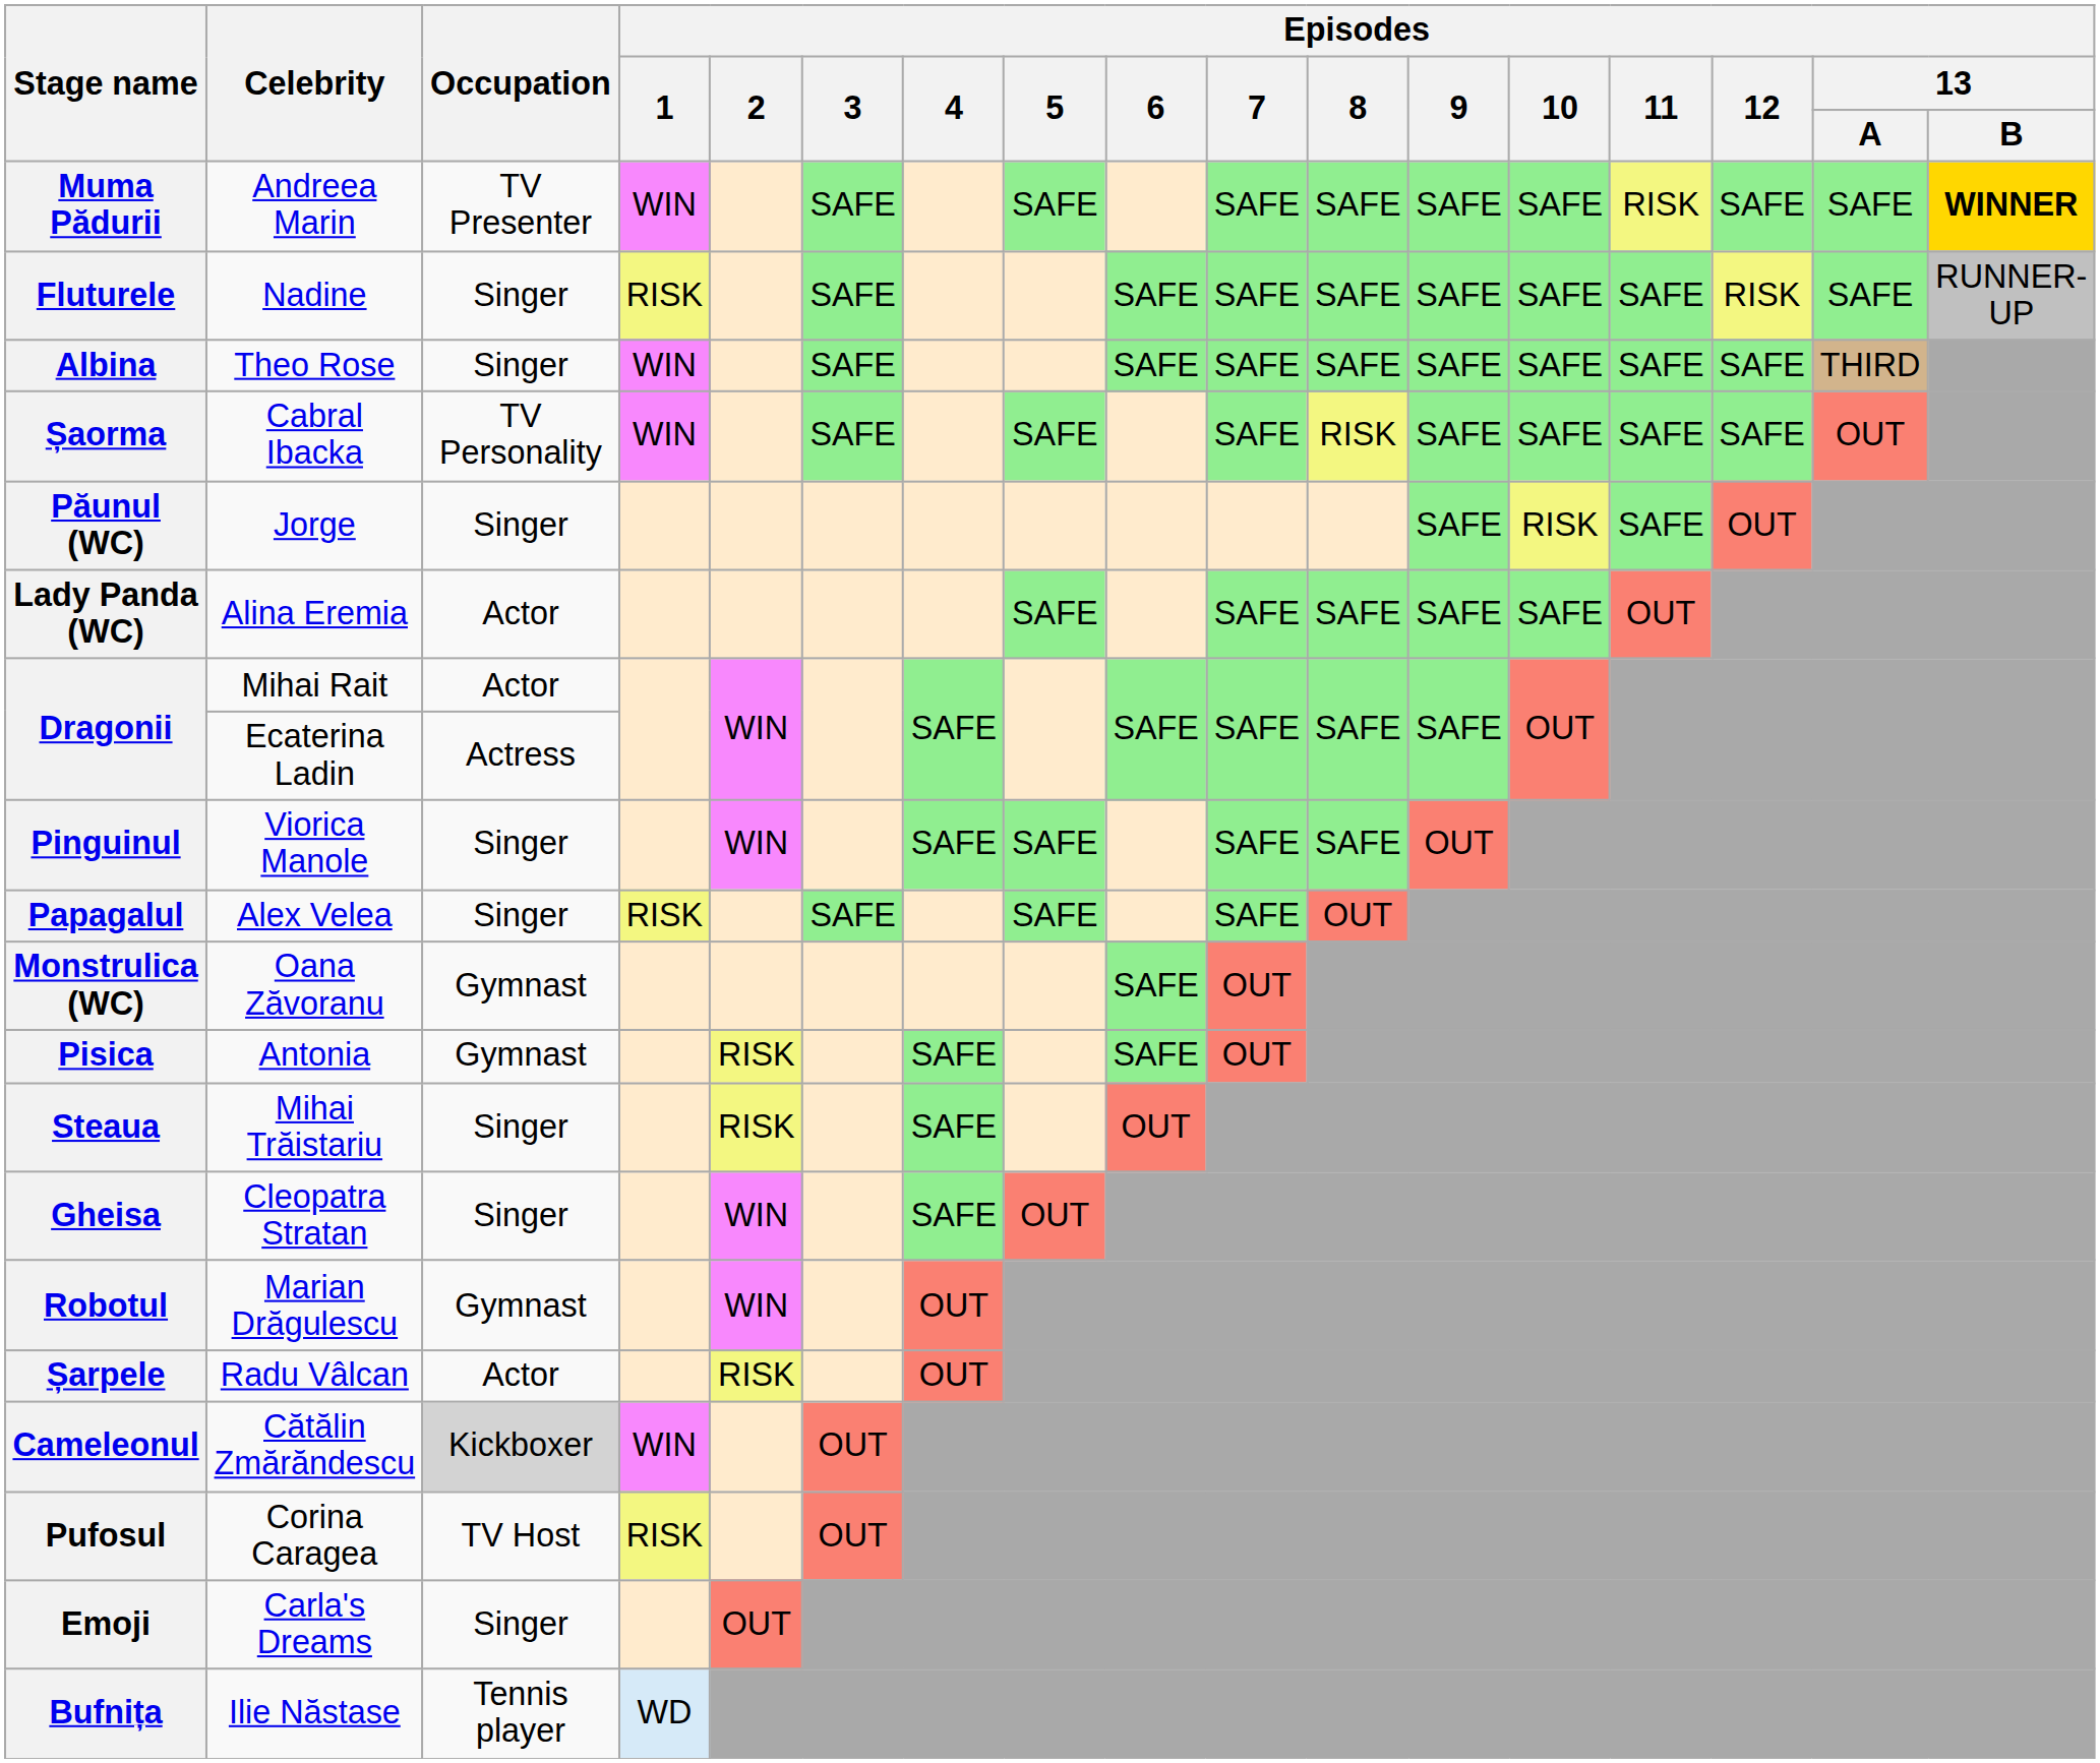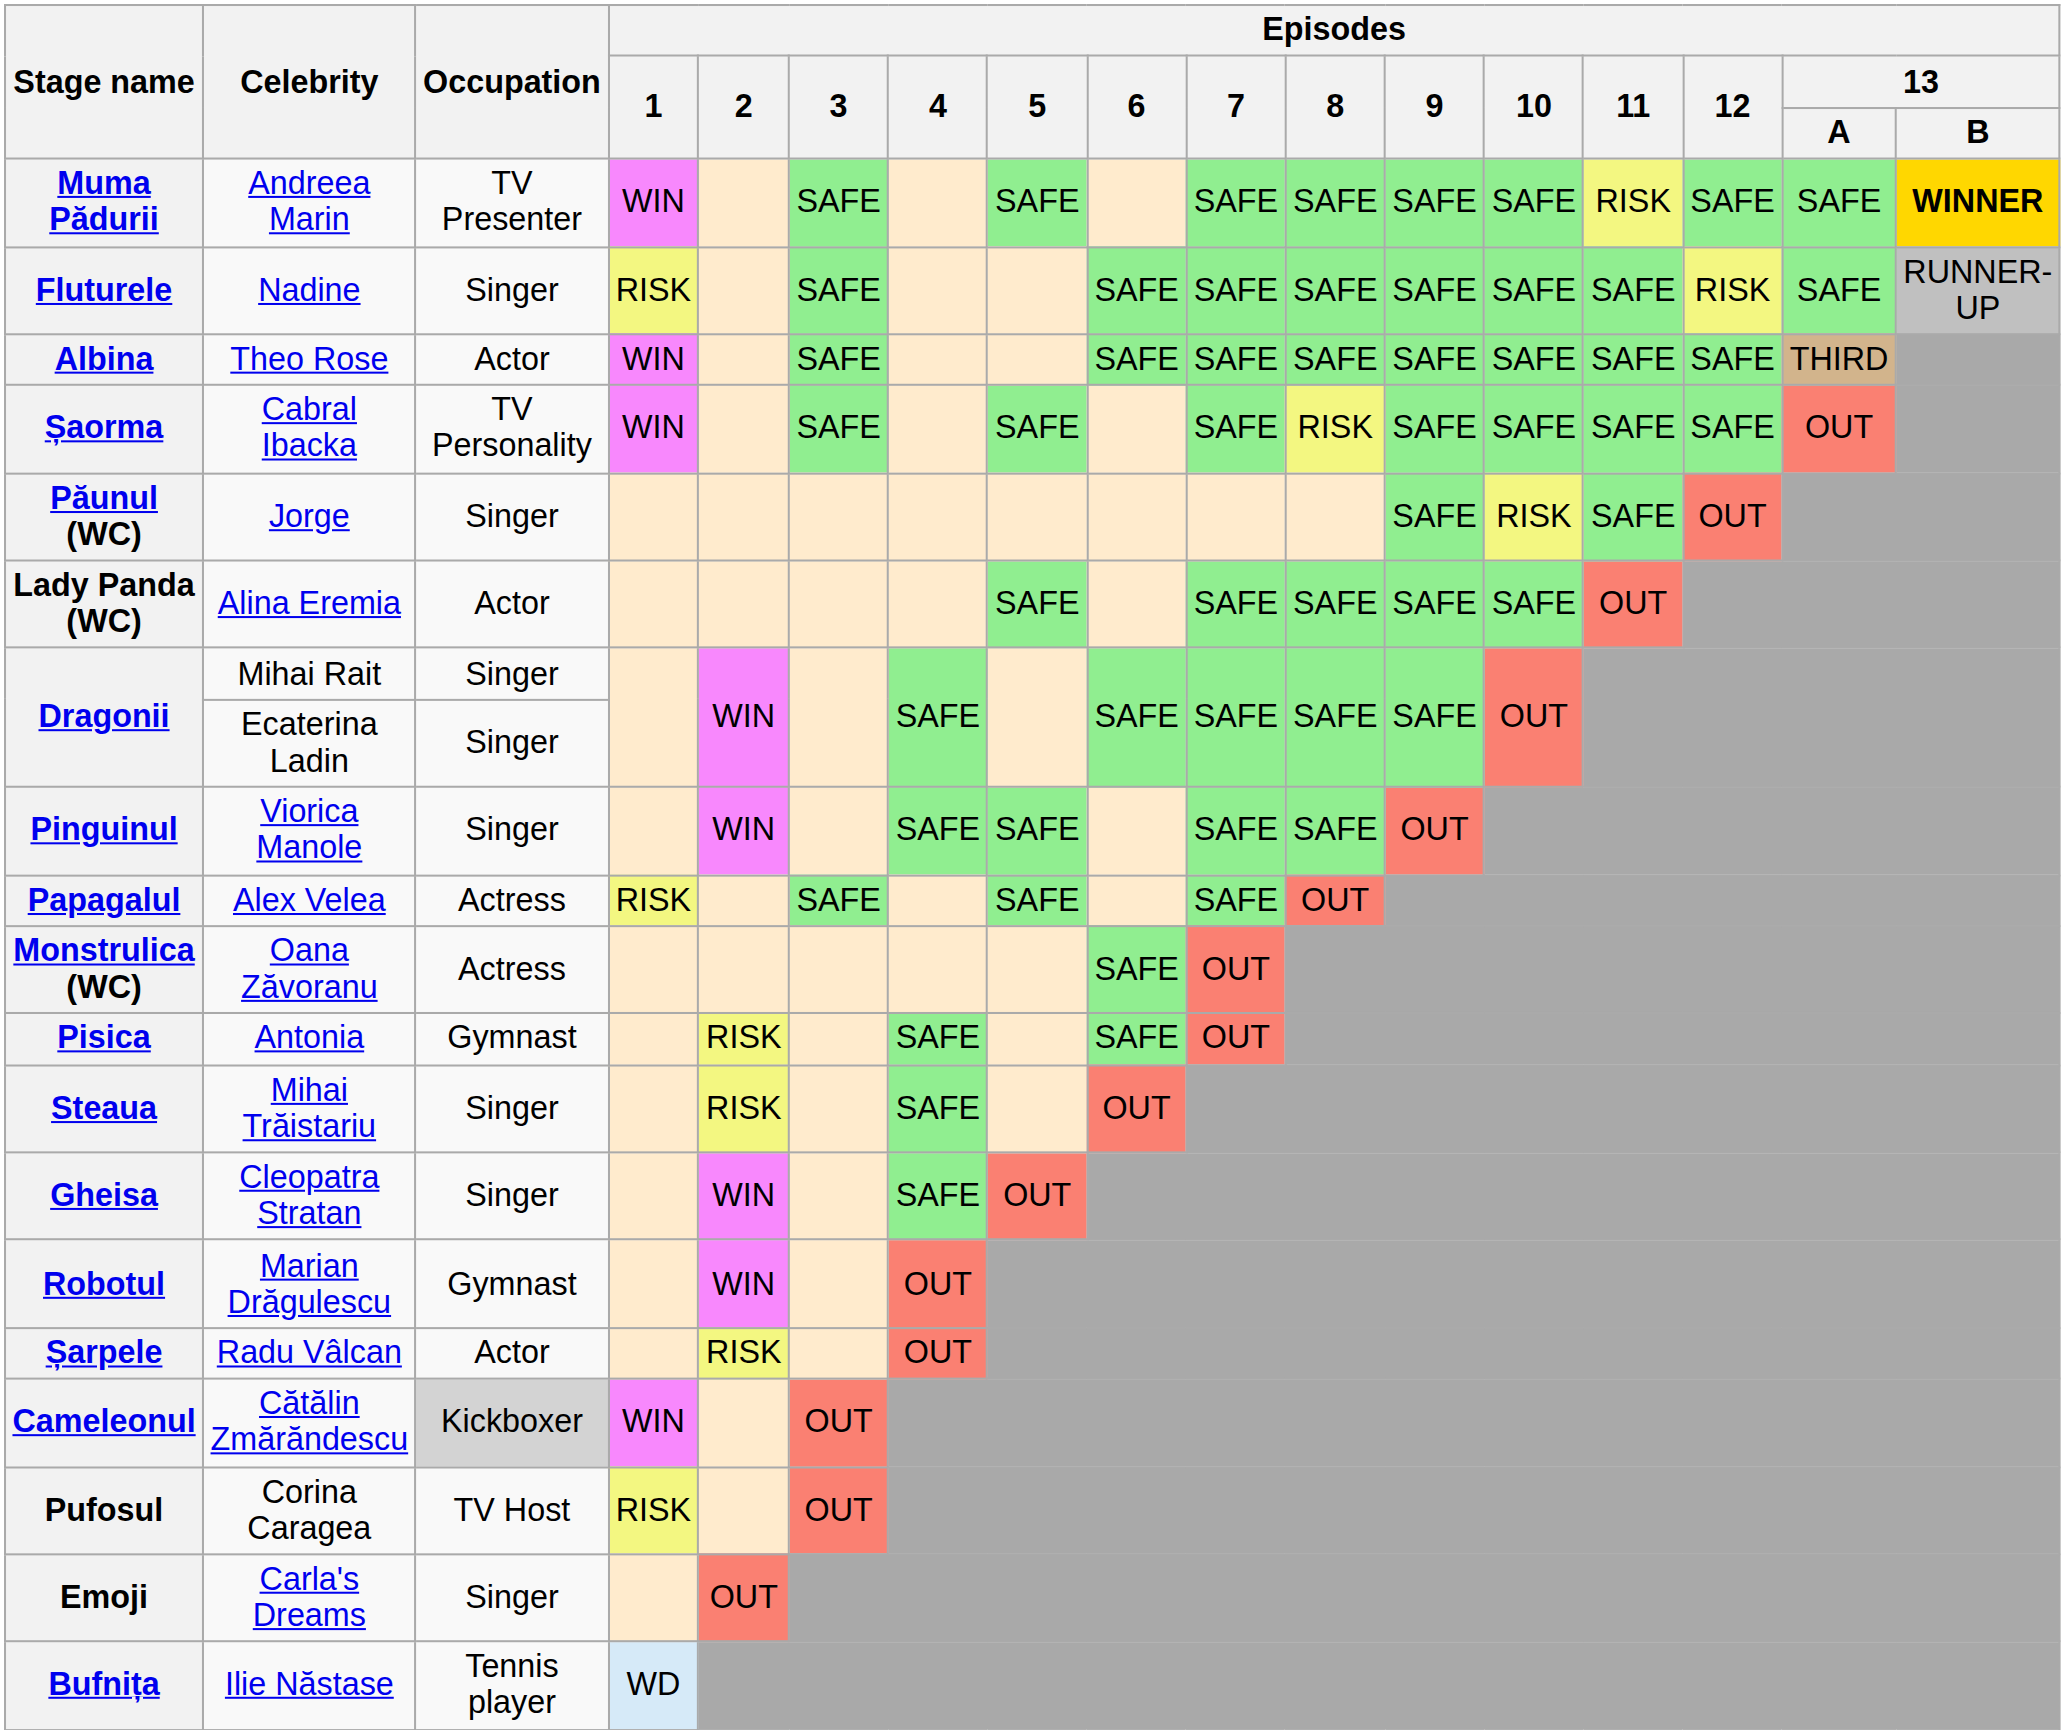Albina | Occupation: Singer -> Actor
Dragonii / Mihai Rait | Occupation: Actor -> Singer
Dragonii / Ecaterina Ladin | Occupation: Actress -> Singer
Papagalul | Occupation: Singer -> Actress
Monstrulica (WC) | Occupation: Gymnast -> Actress
